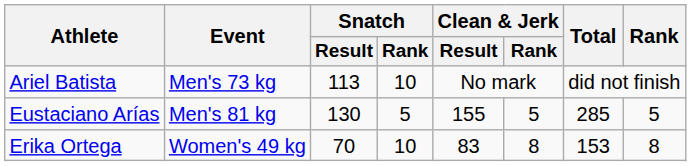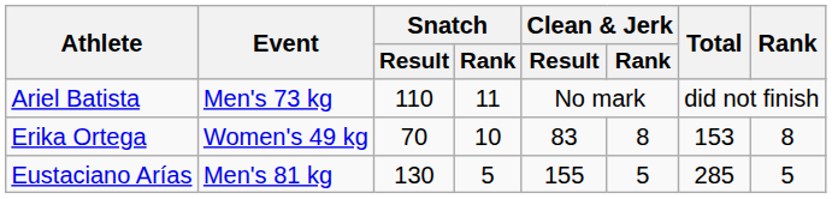Ariel Batista | Snatch / Result: 113 -> 110
Ariel Batista | Snatch / Rank: 10 -> 11
rows swapped: Eustaciano Arías <-> Erika Ortega
